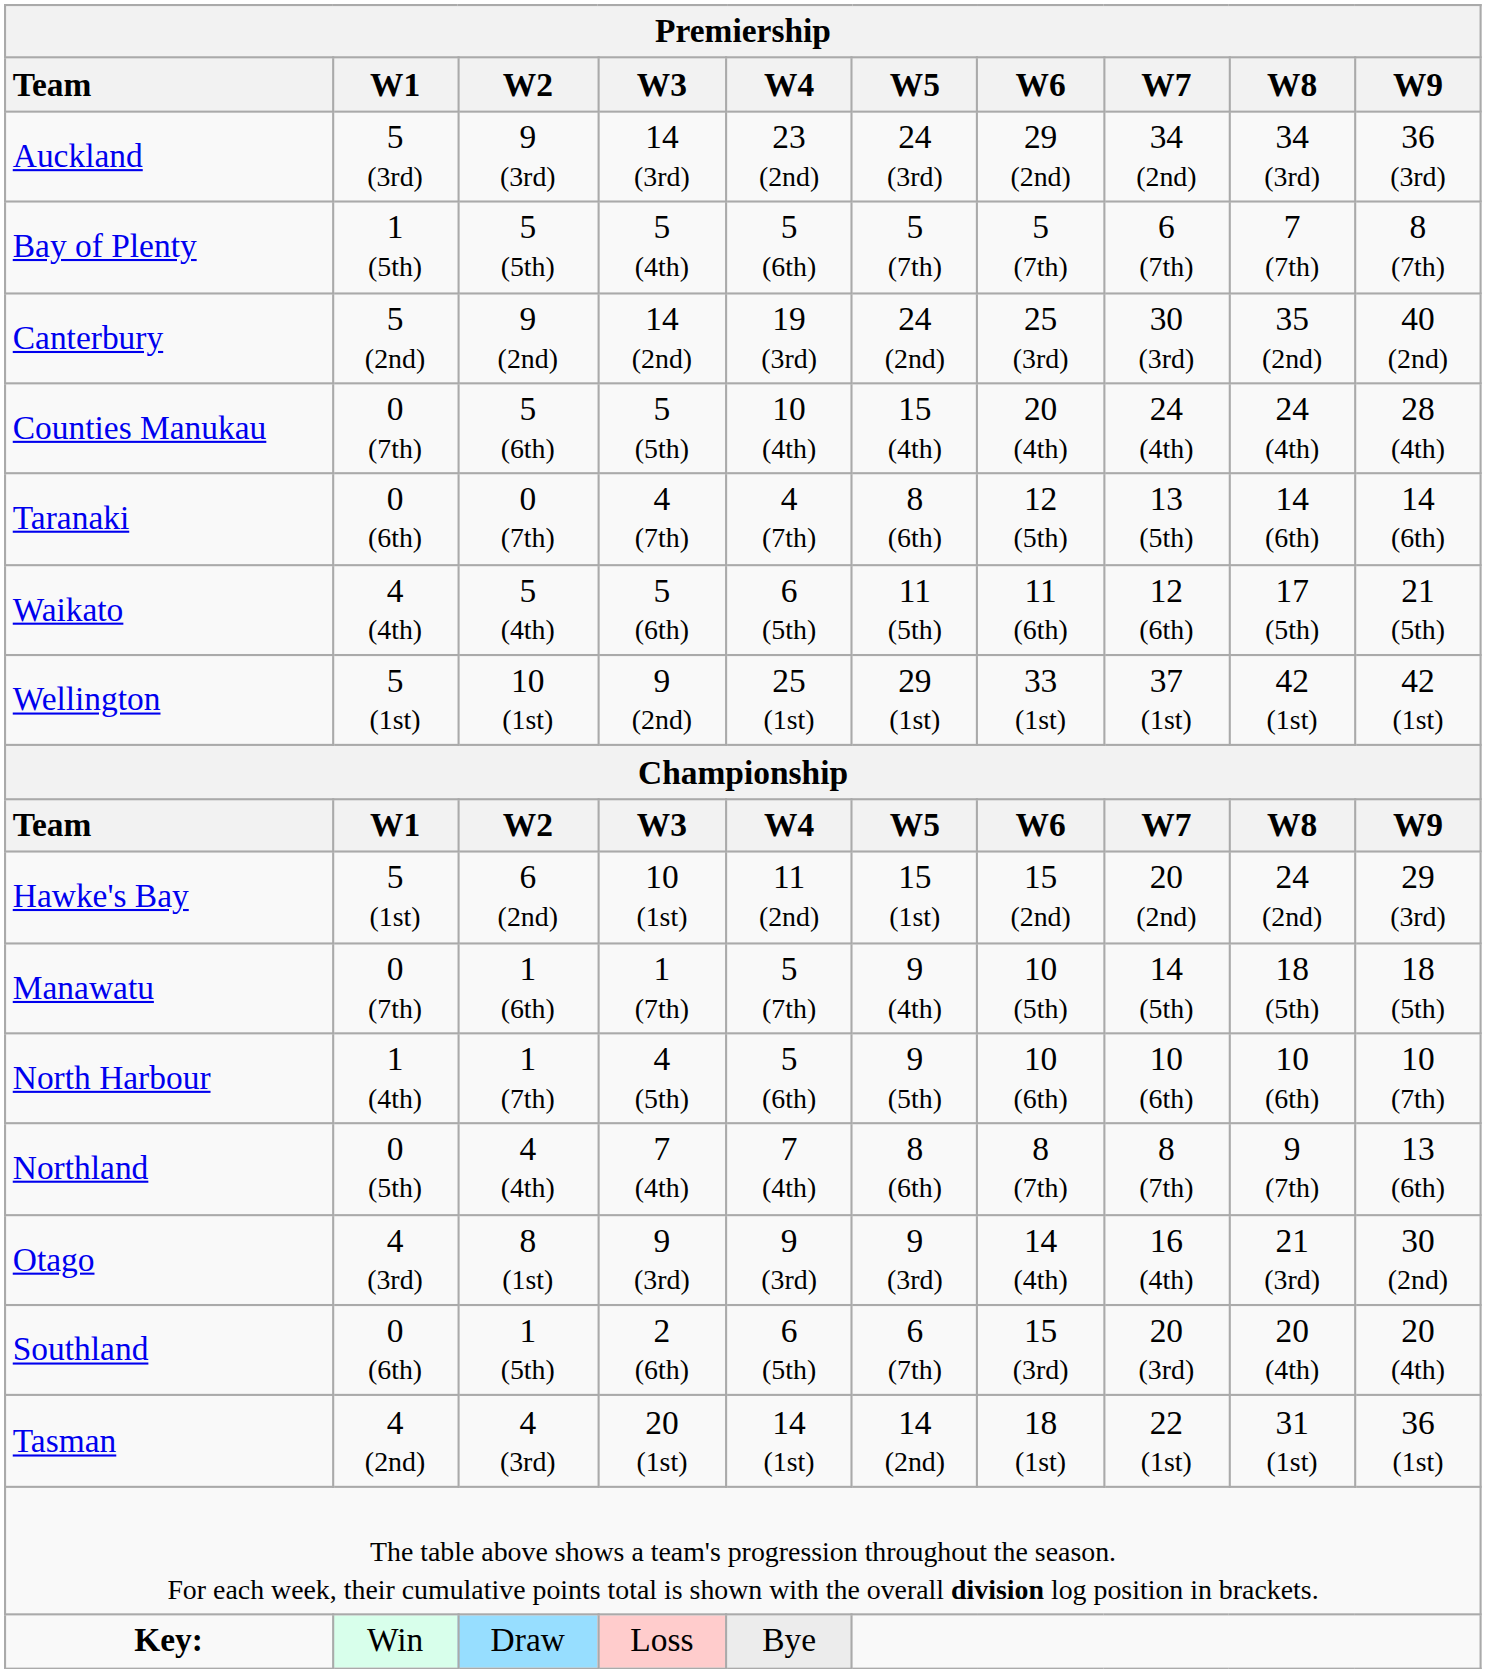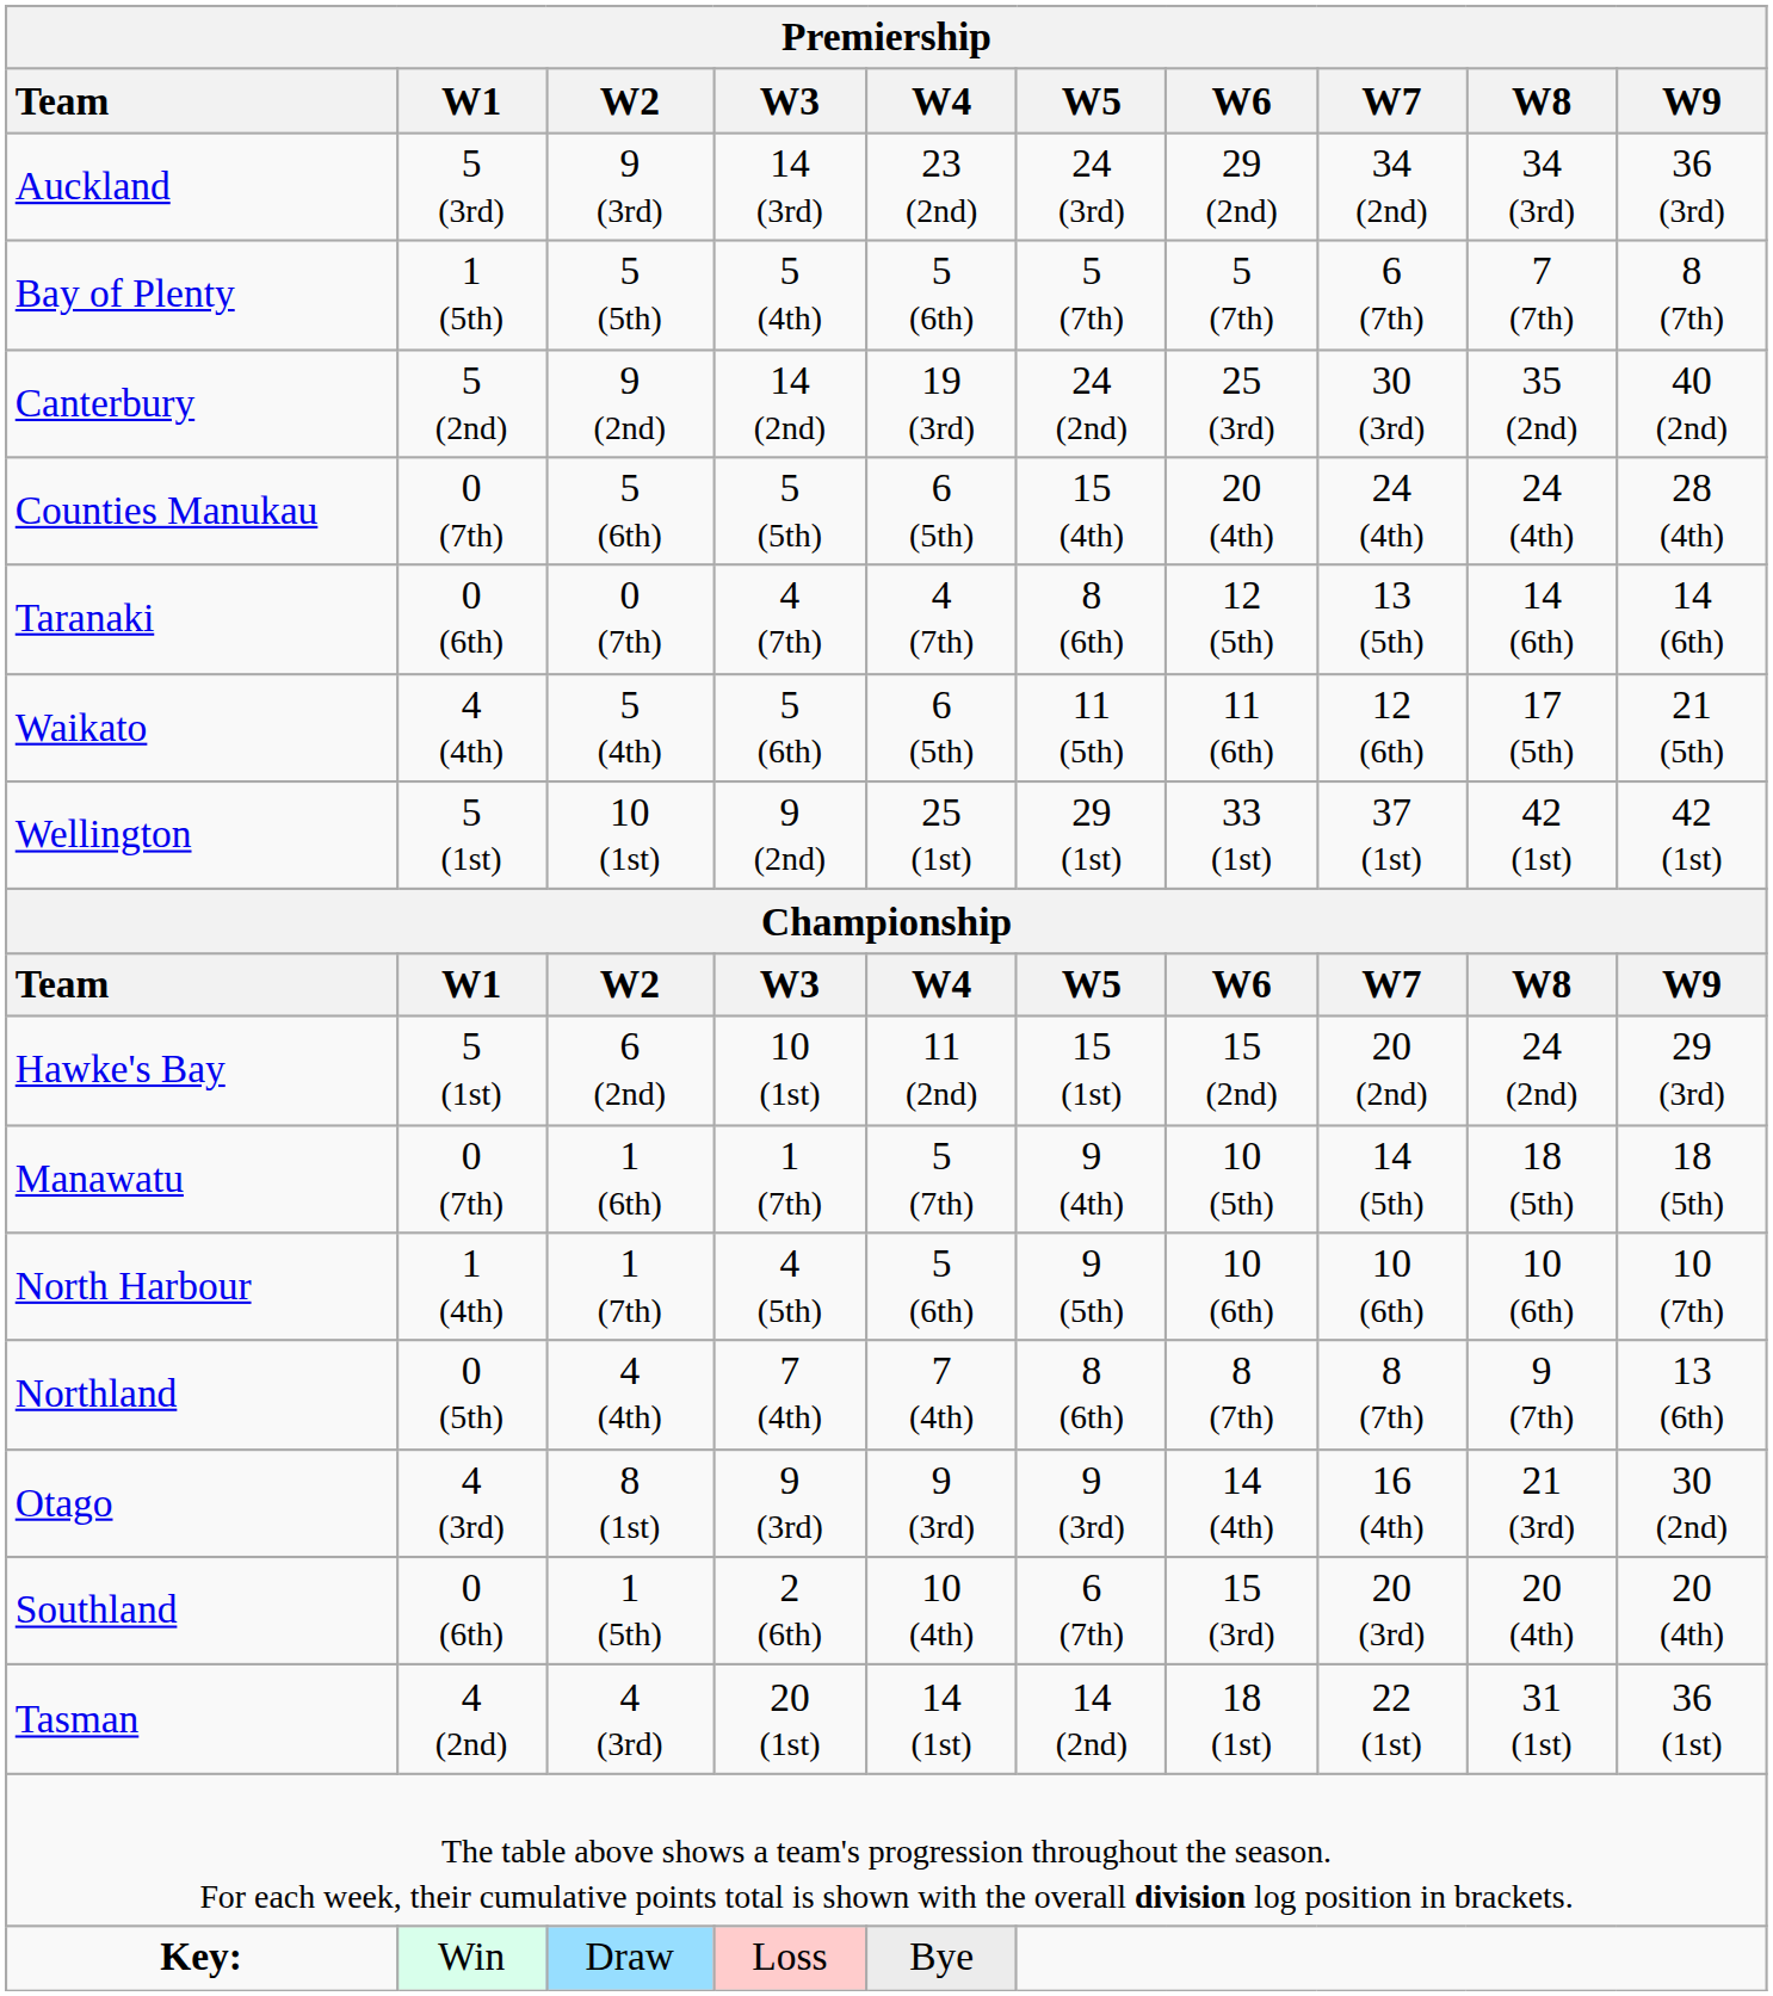Counties Manukau | W4: 10 (4th) -> 6 (5th)
Southland | W4: 6 (5th) -> 10 (4th)
